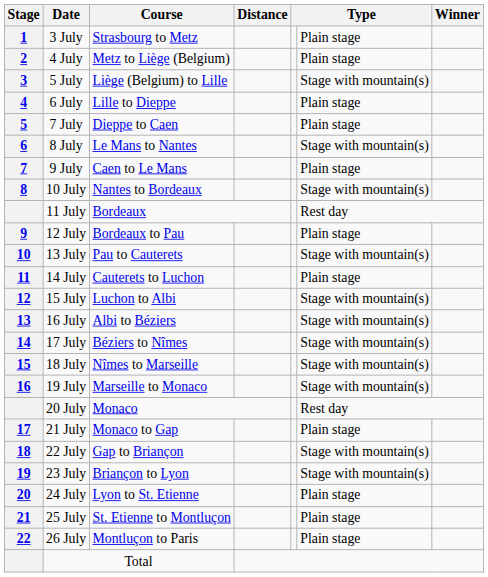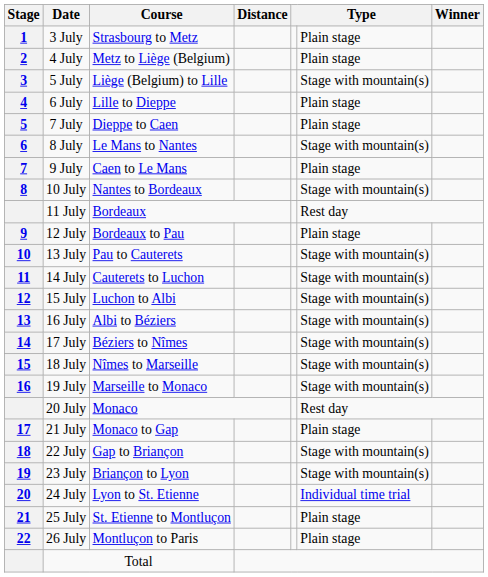14 July | column 6: Plain stage -> Stage with mountain(s)
24 July | column 6: Plain stage -> Individual time trial
